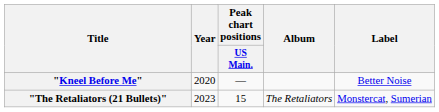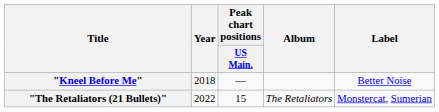"Kneel Before Me" | Year: 2020 -> 2018
"The Retaliators (21 Bullets)" | Year: 2023 -> 2022
